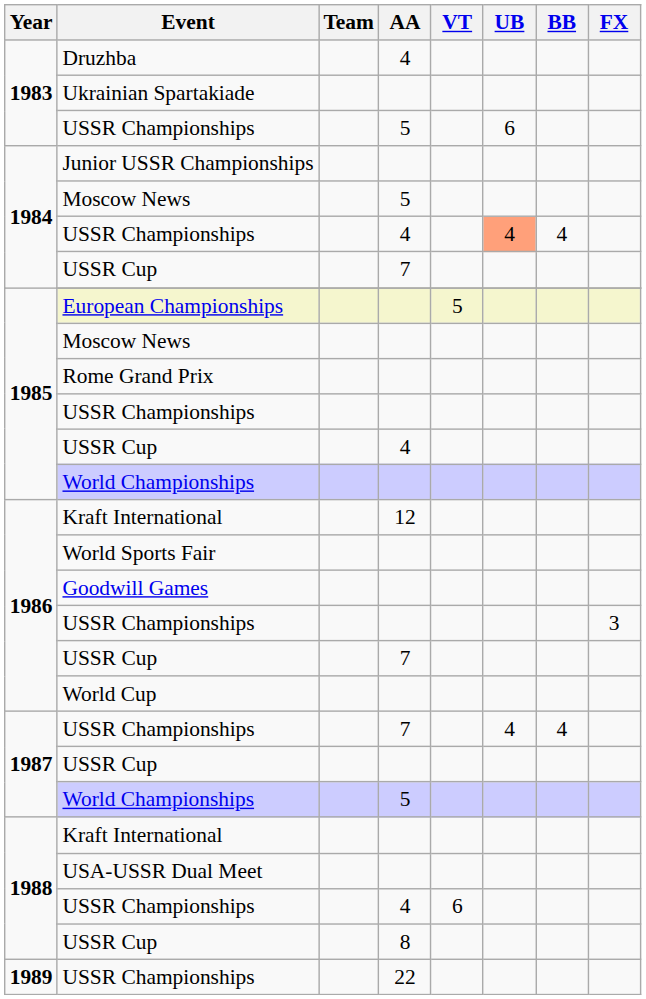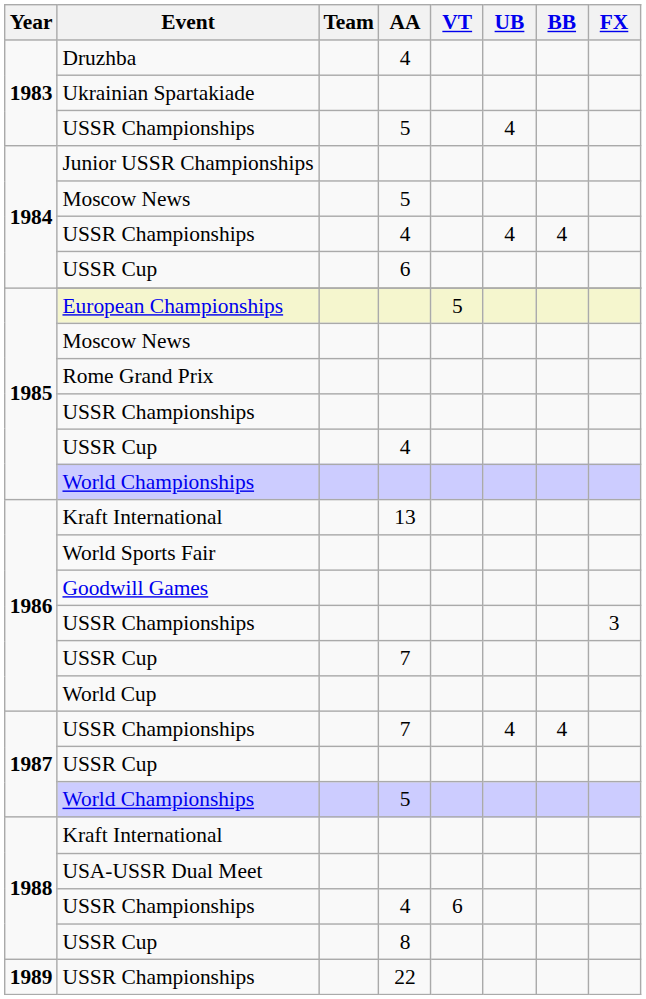1983 / USSR Championships | UB: 6 -> 4
1984 / USSR Championships | UB: lightsalmon background -> no background
1984 / USSR Cup | AA: 7 -> 6
1986 / Kraft International | AA: 12 -> 13
